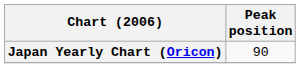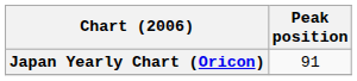Japan Yearly Chart (Oricon) | Peak position: 90 -> 91
